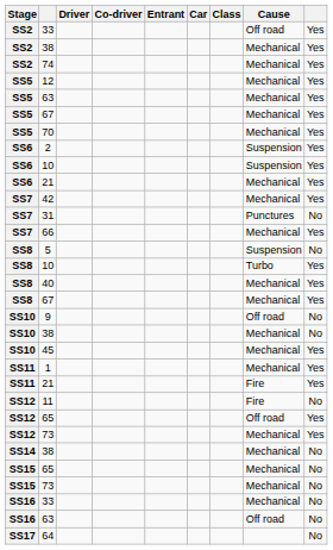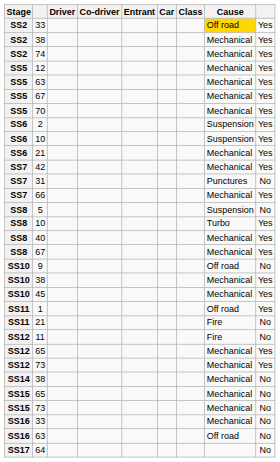SS2 / 33 | Cause: no background -> gold background
SS10 / 38 | column 9: No -> Yes
1 | Cause: Mechanical -> Off road
SS11 / 21 | column 9: Yes -> No
SS12 / 65 | Cause: Off road -> Mechanical
